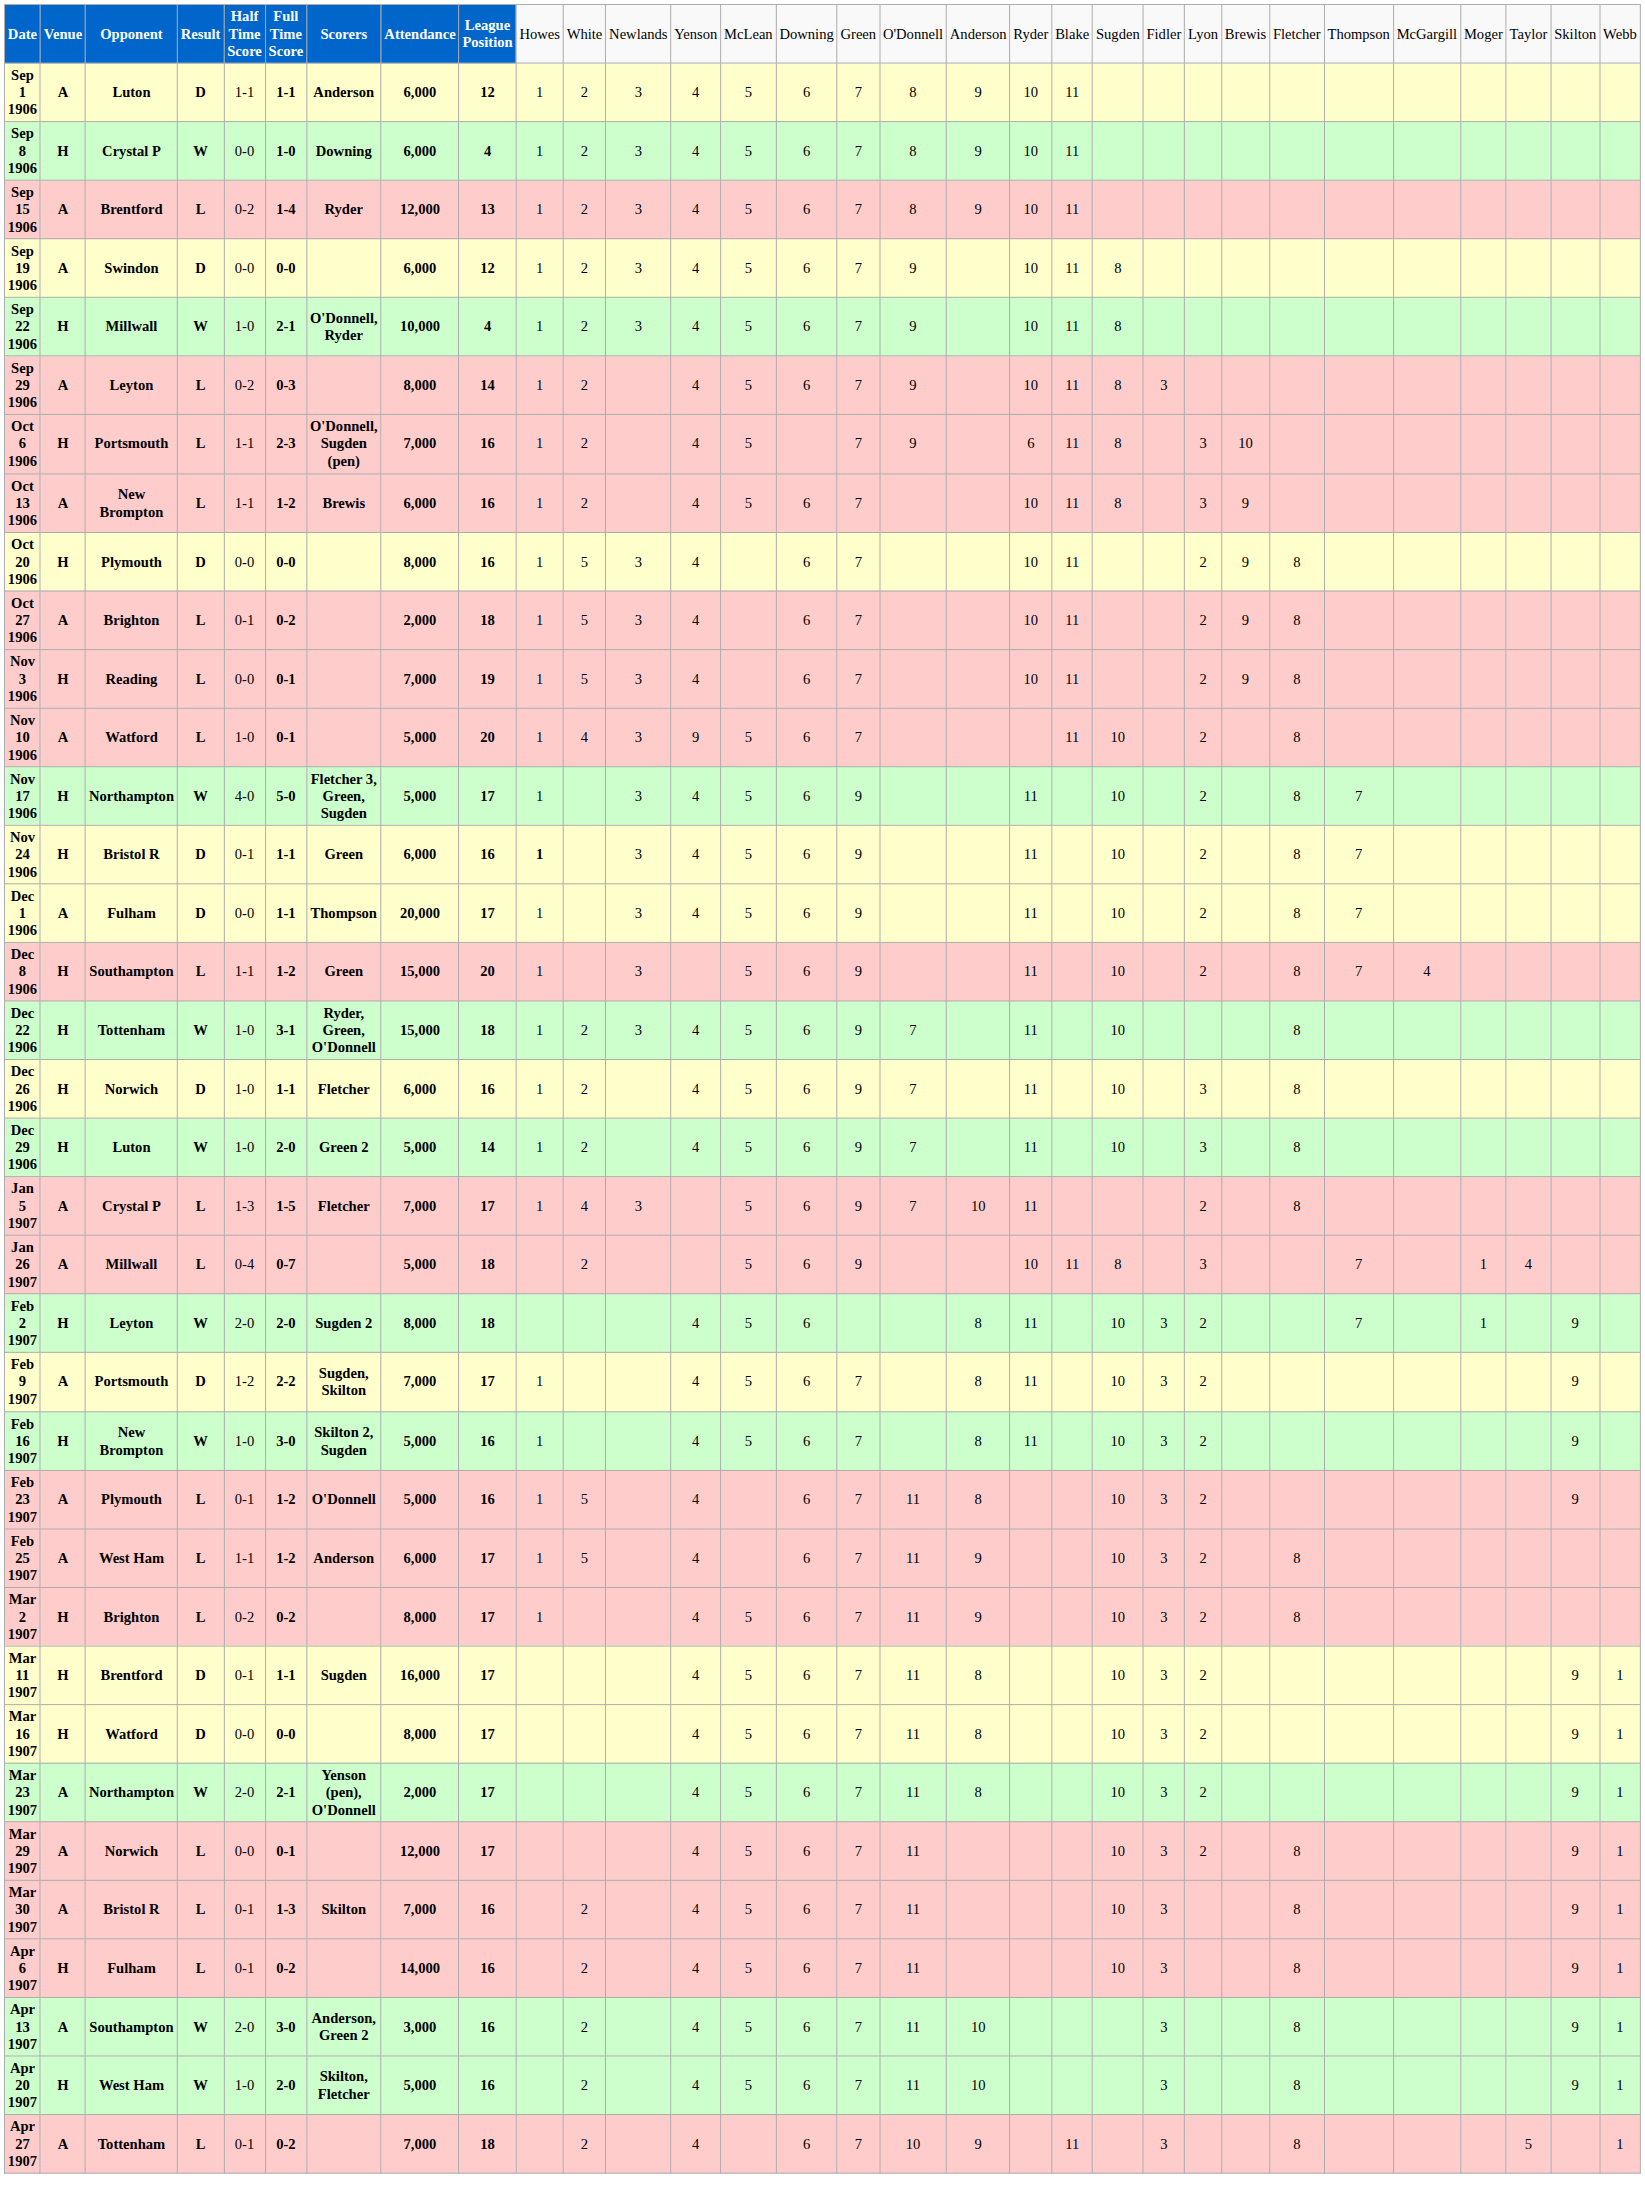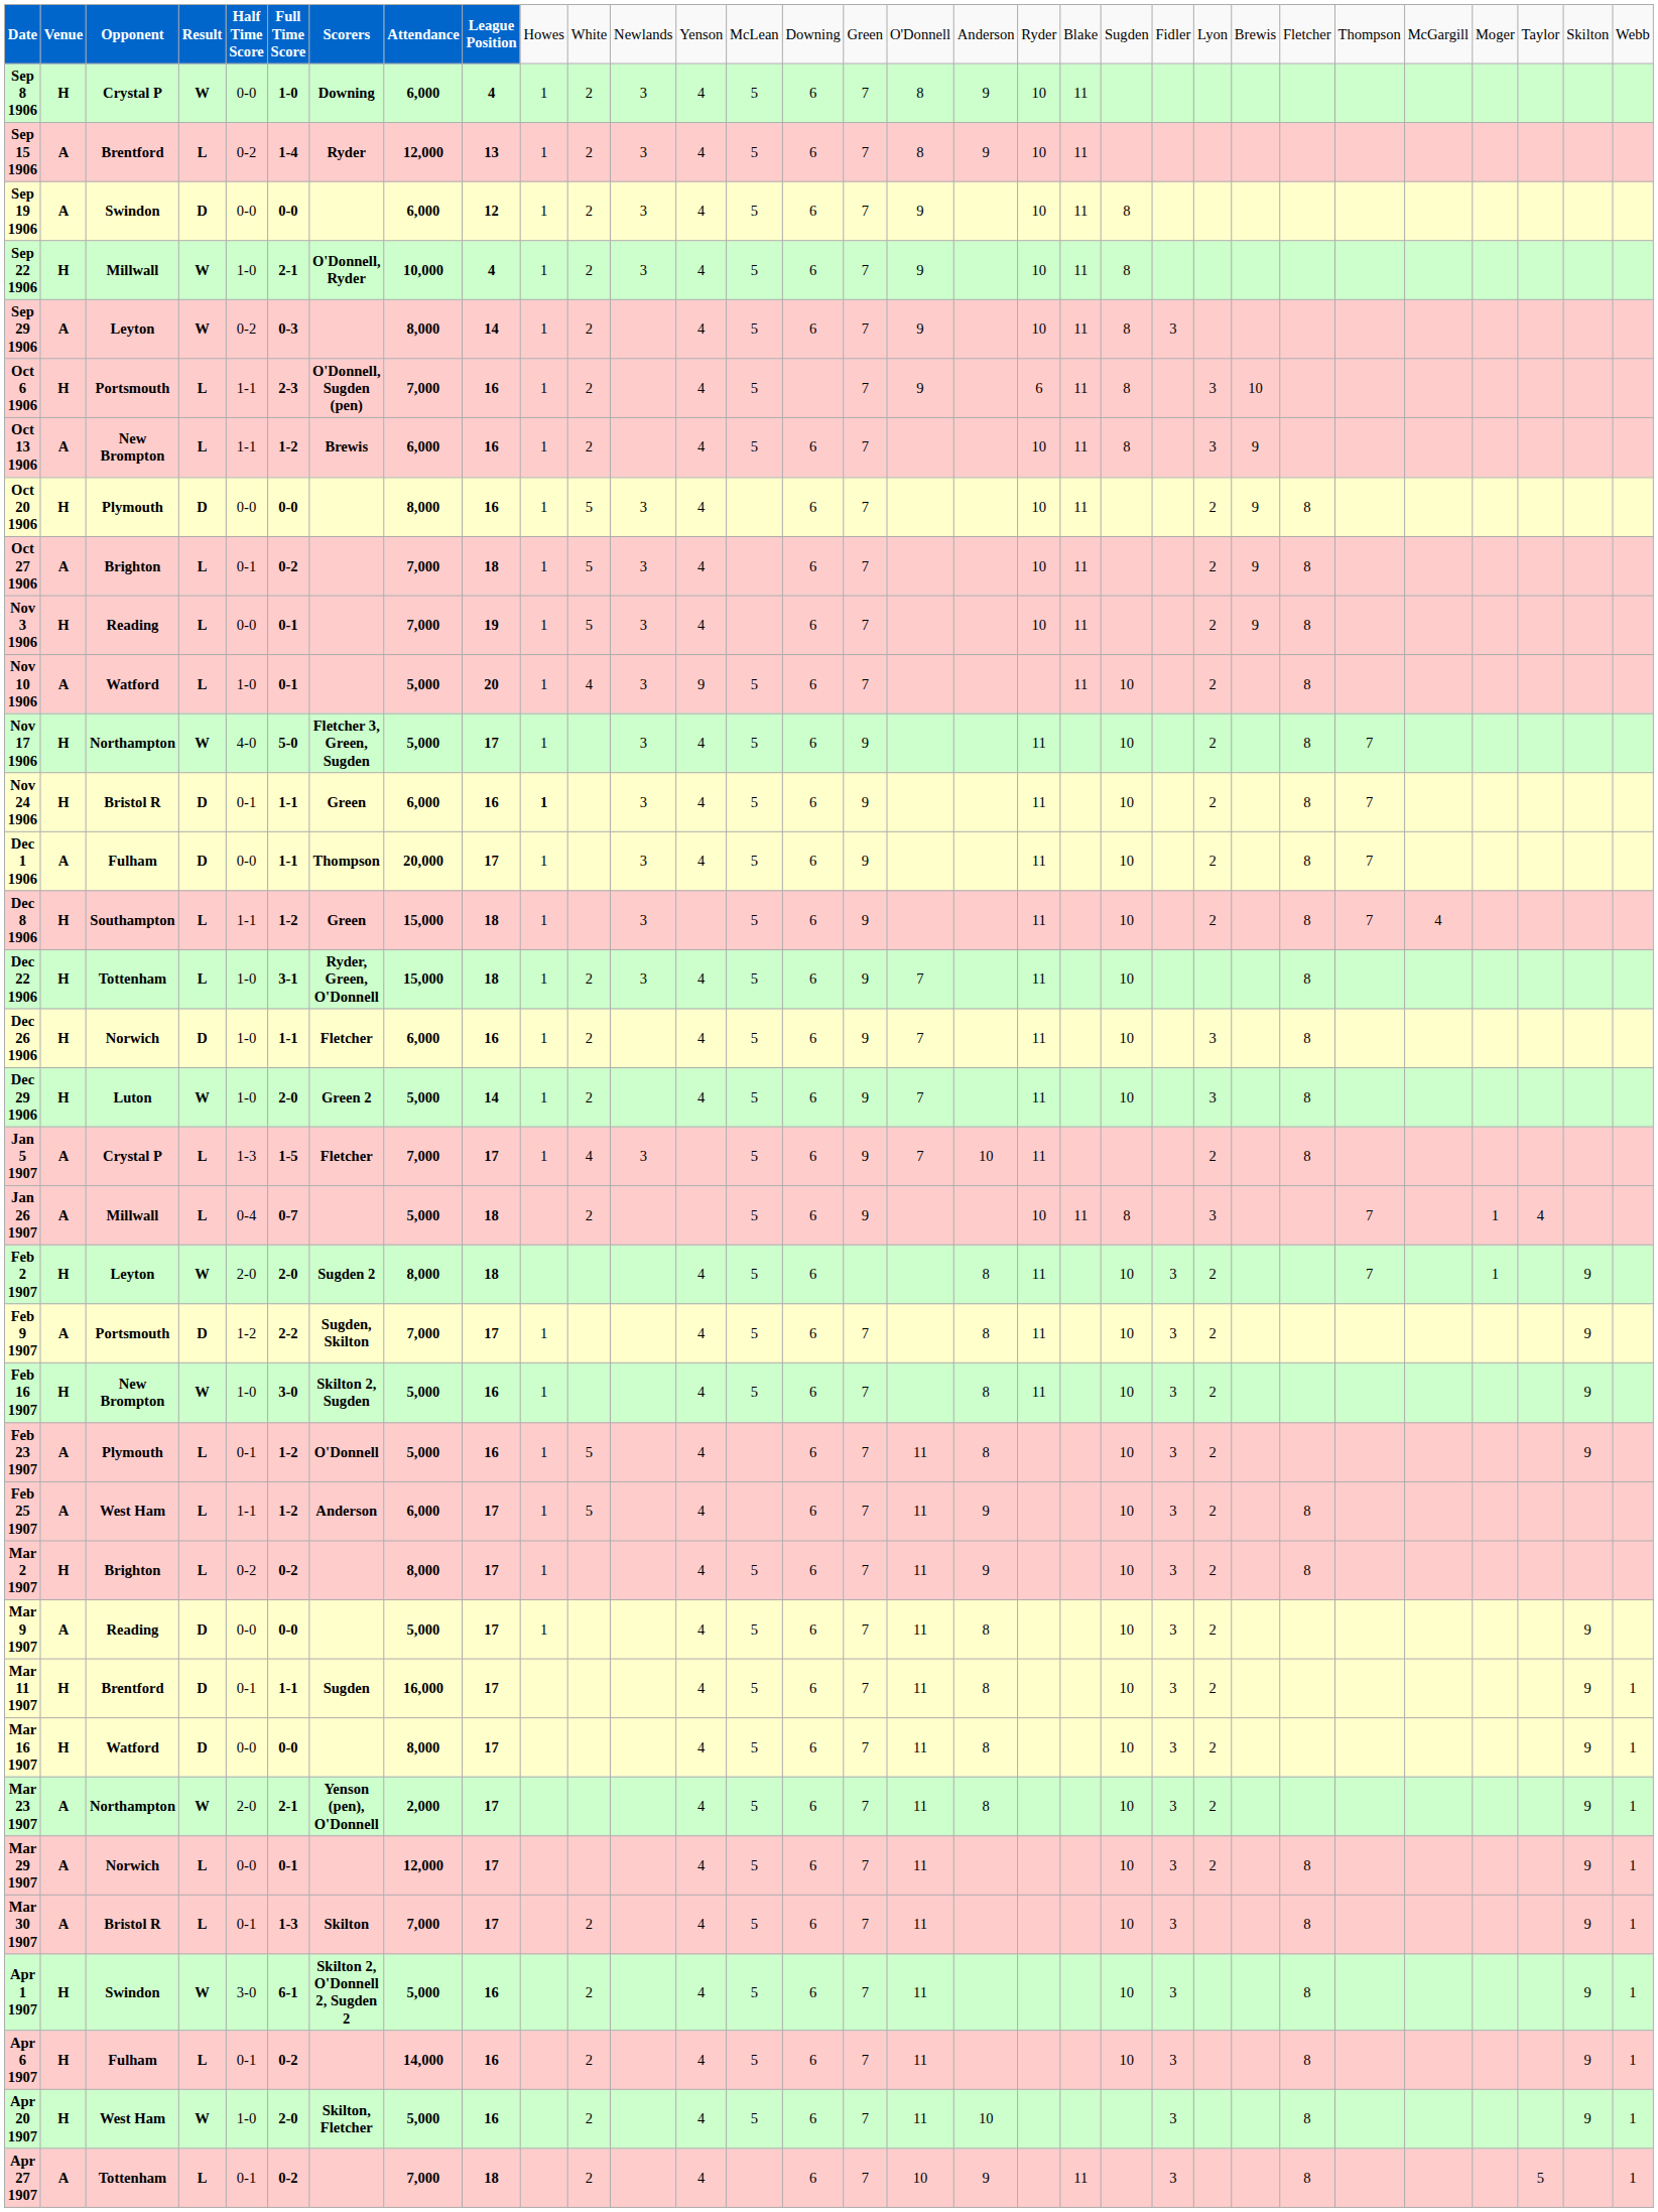- row: Sep 1 1906 | A | Luton | D | 1-1 | 1-1 | Anderson | 6,000 | 12 | 1 | 2 | 3 | 4 | 5 | 6 | 7 | 8 | 9 | 10 | 11
Sep 29 1906 | column 4: L -> W
Oct 27 1906 | column 8: 2,000 -> 7,000
Dec 8 1906 | column 9: 20 -> 18
Dec 22 1906 | column 4: W -> L
+ row: Mar 9 1907 | A | Reading | D | 0-0 | 0-0 | 5,000 | 17 | 1 | 4 | 5 | 6 | 7 | 11 | 8 | 10 | 3 | 2 | 9
Mar 30 1907 | column 9: 16 -> 17
+ row: Apr 1 1907 | H | Swindon | W | 3-0 | 6-1 | Skilton 2, O'Donnell 2, Sugden 2 | 5,000 | 16 | 2 | 4 | 5 | 6 | 7 | 11 | 10 | 3 | 8 | 9 | 1
- row: Apr 13 1907 | A | Southampton | W | 2-0 | 3-0 | Anderson, Green 2 | 3,000 | 16 | 2 | 4 | 5 | 6 | 7 | 11 | 10 | 3 | 8 | 9 | 1
